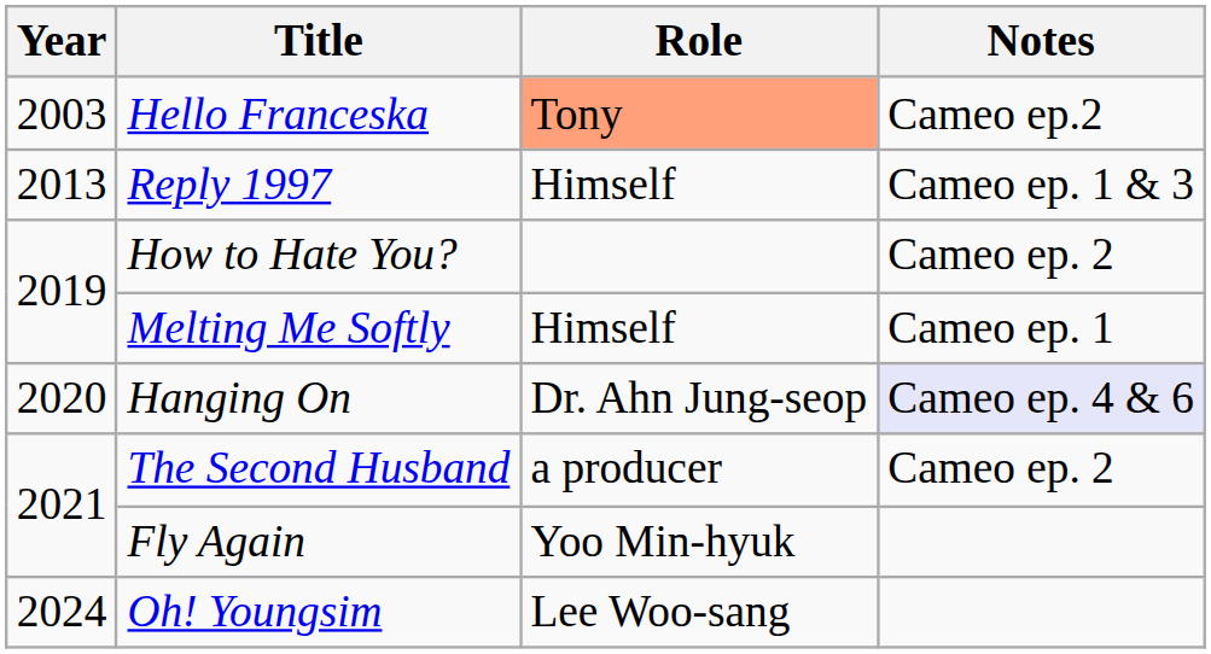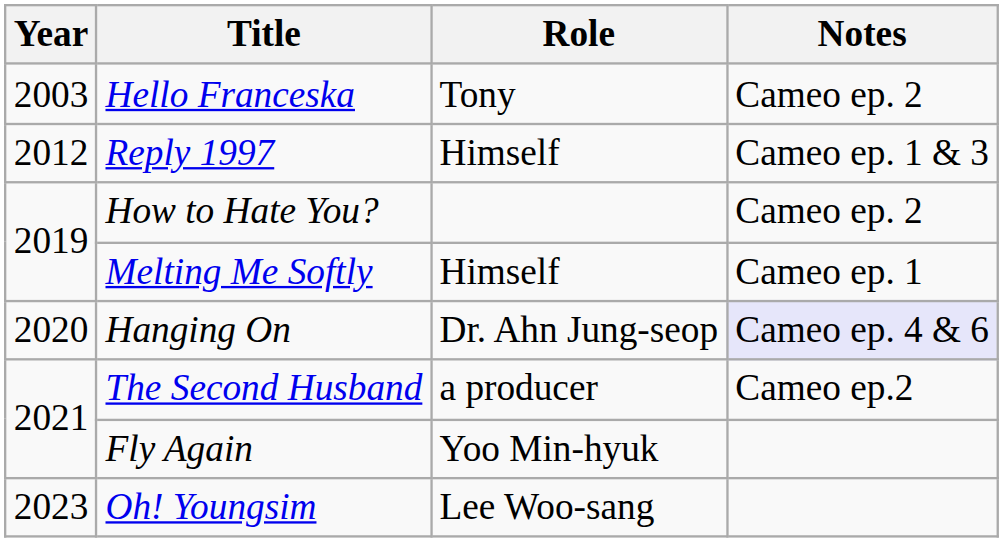Hello Franceska | Role: lightsalmon background -> no background
Hello Franceska | Notes: Cameo ep.2 -> Cameo ep. 2
Reply 1997 | Year: 2013 -> 2012
The Second Husband | Notes: Cameo ep. 2 -> Cameo ep.2
Oh! Youngsim | Year: 2024 -> 2023
